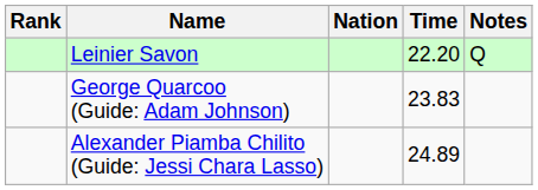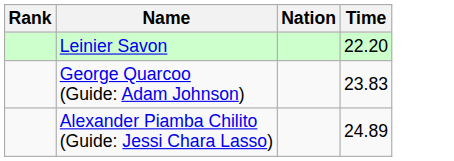- column: Notes | Q
